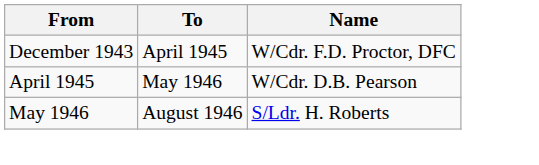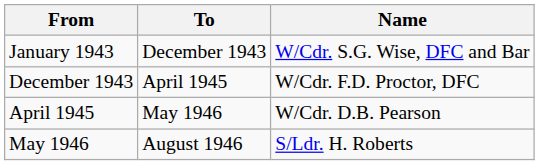+ row: January 1943 | December 1943 | W/Cdr. S.G. Wise, DFC and Bar
